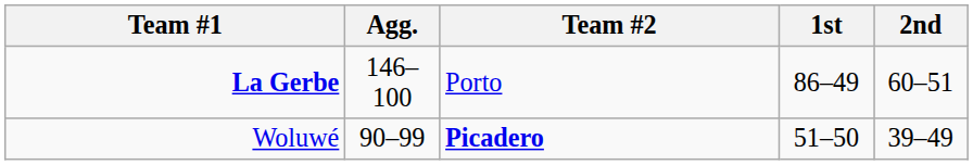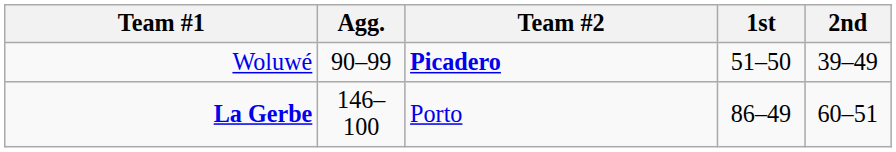rows swapped: La Gerbe <-> Woluwé
